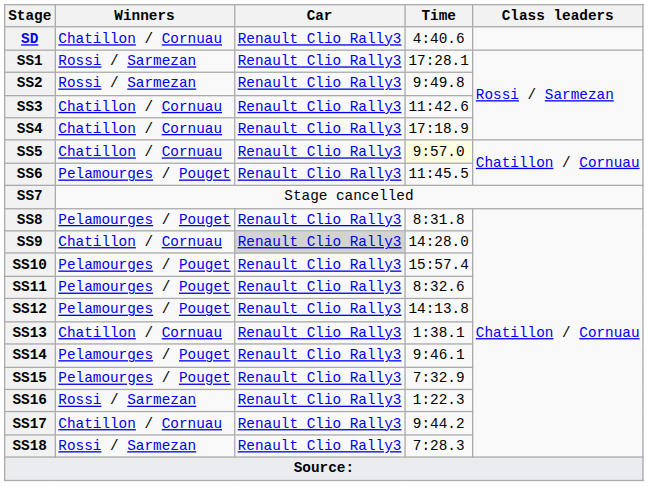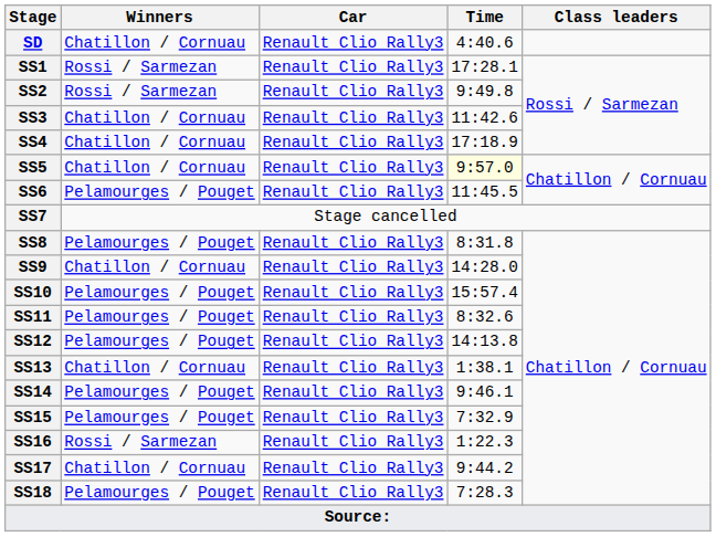SS9 | Car: lightgrey background -> no background
SS18 | Winners: Rossi / Sarmezan -> Pelamourges / Pouget
